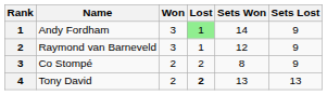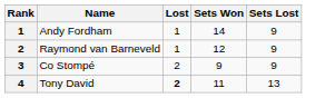- column: Won | 3 | 3 | 2 | 2
Andy Fordham | Lost: lightgreen background -> no background
Co Stompé | Sets Won: 8 -> 9
Tony David | Sets Won: 13 -> 11
